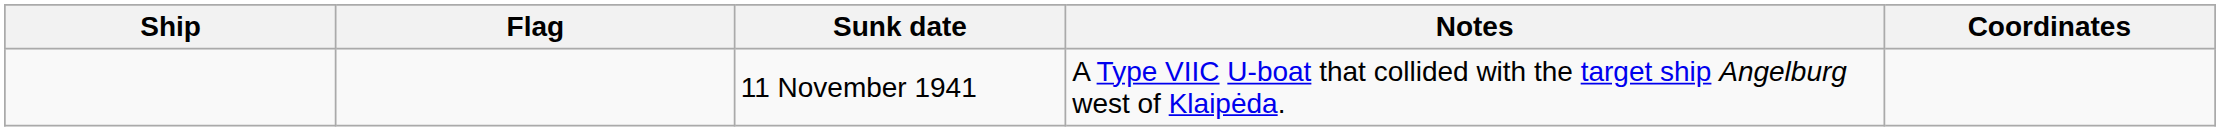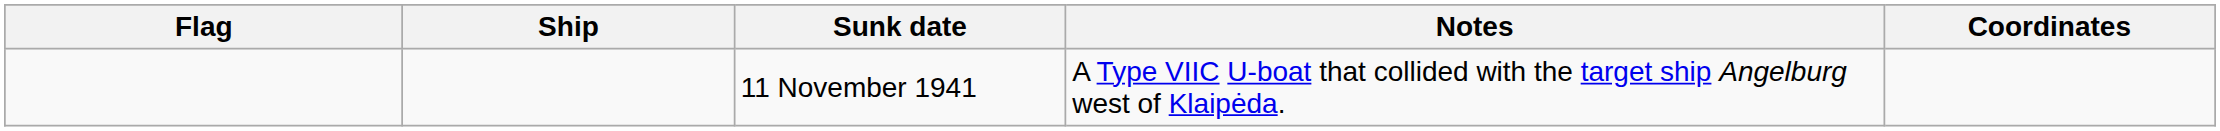columns swapped: Ship <-> Flag
